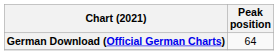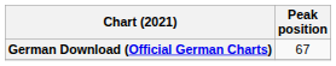German Download (Official German Charts) | Peak position: 64 -> 67
